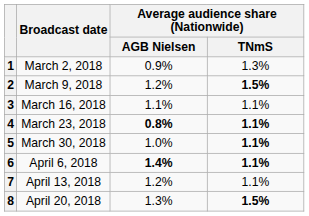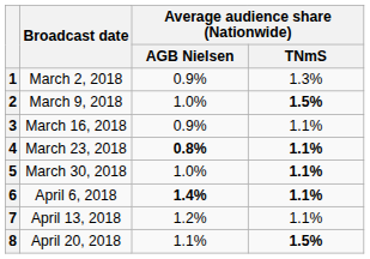2 | Average audience share (Nationwide) / AGB Nielsen: 1.2% -> 1.0%
3 | Average audience share (Nationwide) / AGB Nielsen: 1.1% -> 0.9%
8 | Average audience share (Nationwide) / AGB Nielsen: 1.3% -> 1.1%
